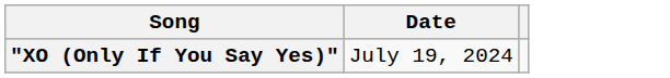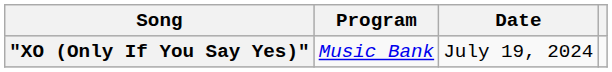+ column: Program | Music Bank
